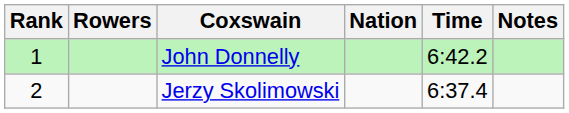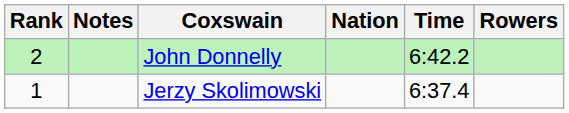columns swapped: Rowers <-> Notes
John Donnelly | Rank: 1 -> 2
Jerzy Skolimowski | Rank: 2 -> 1
